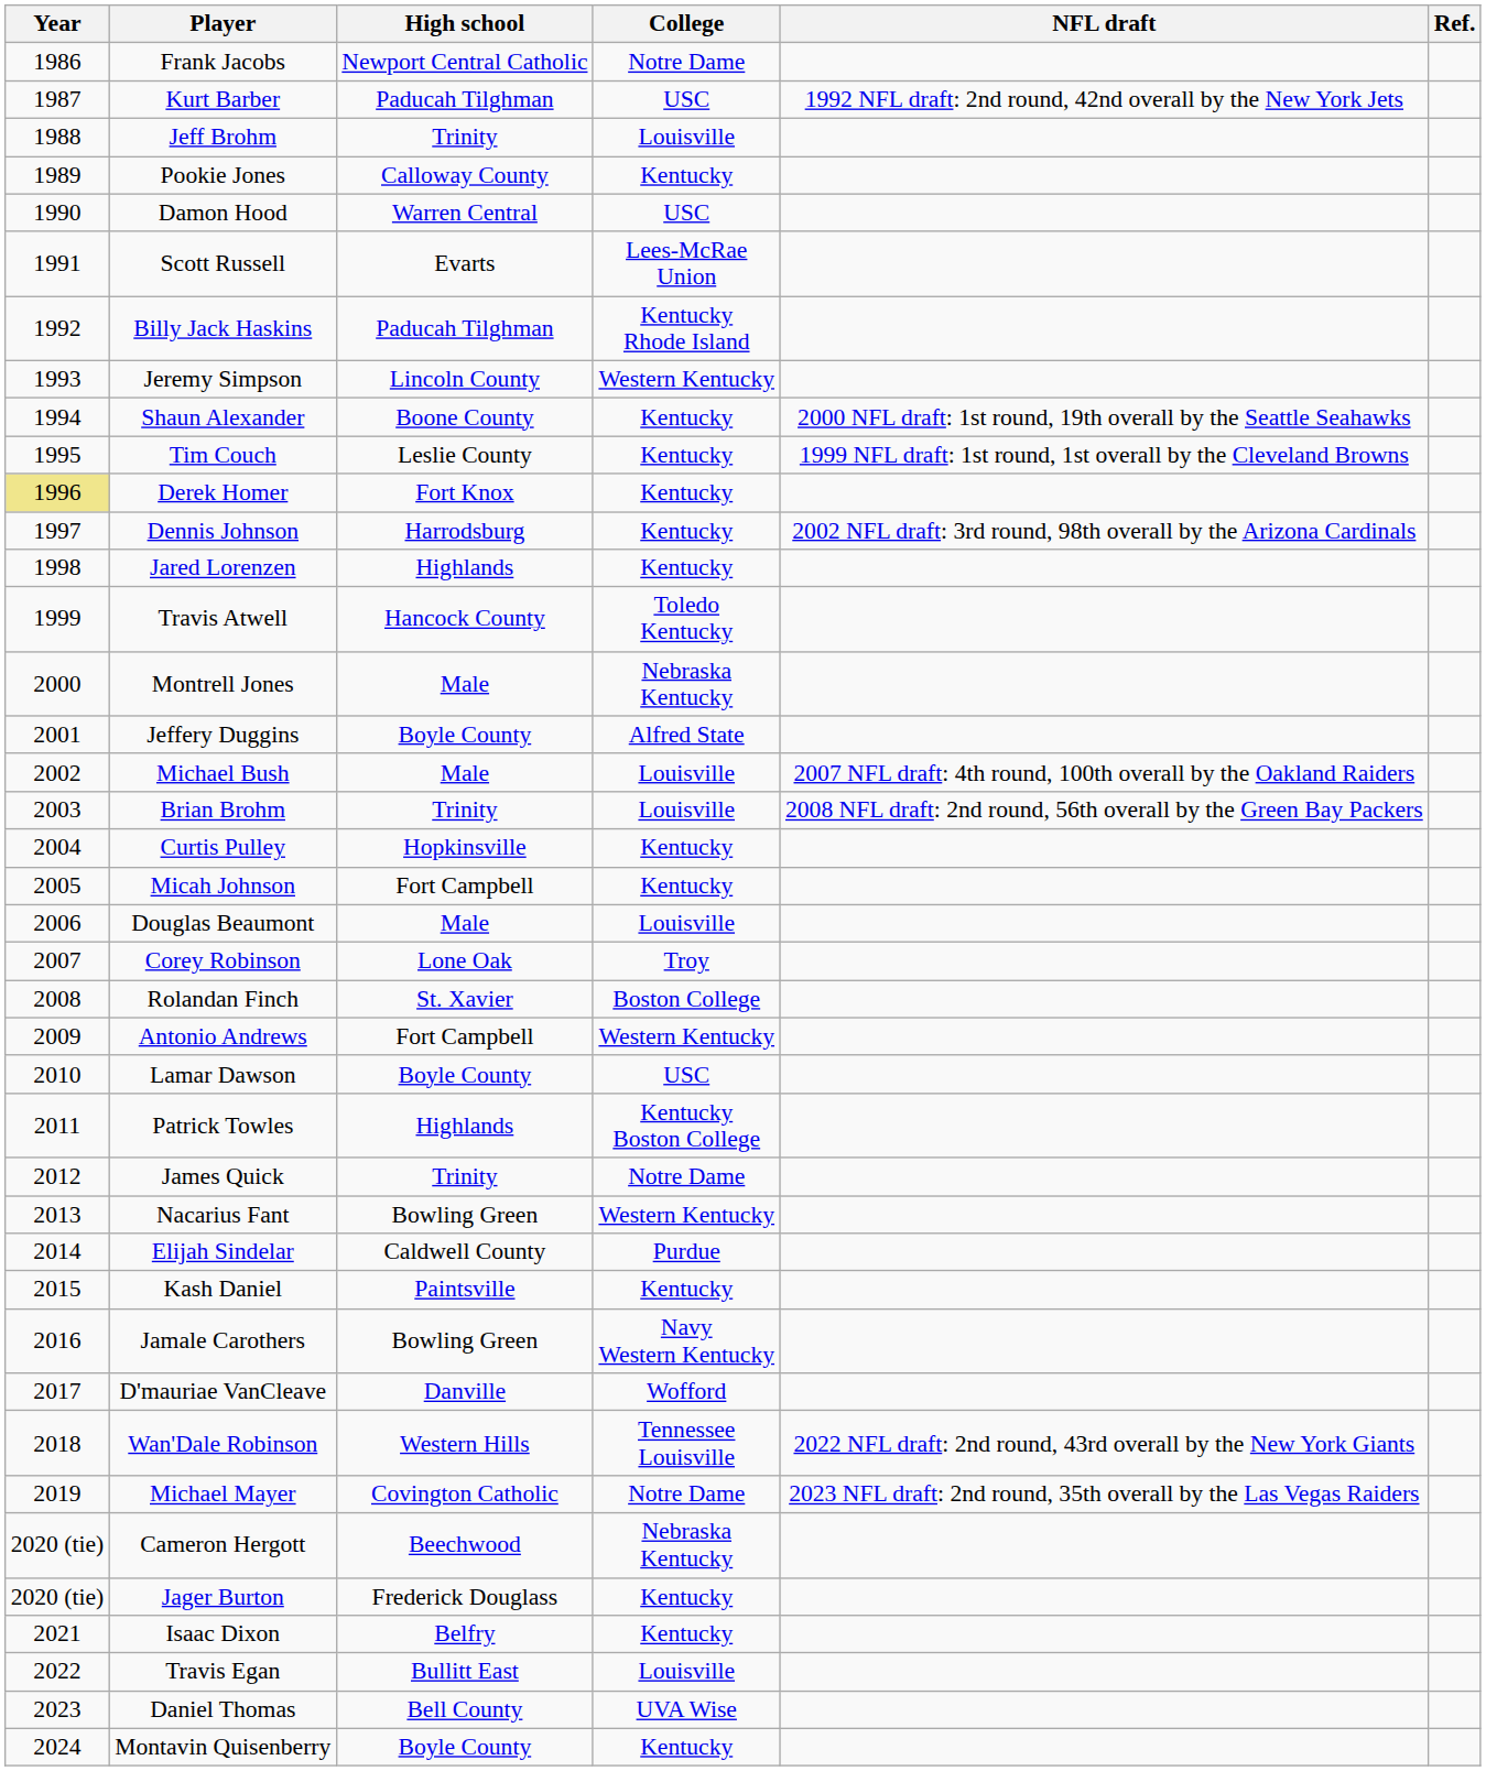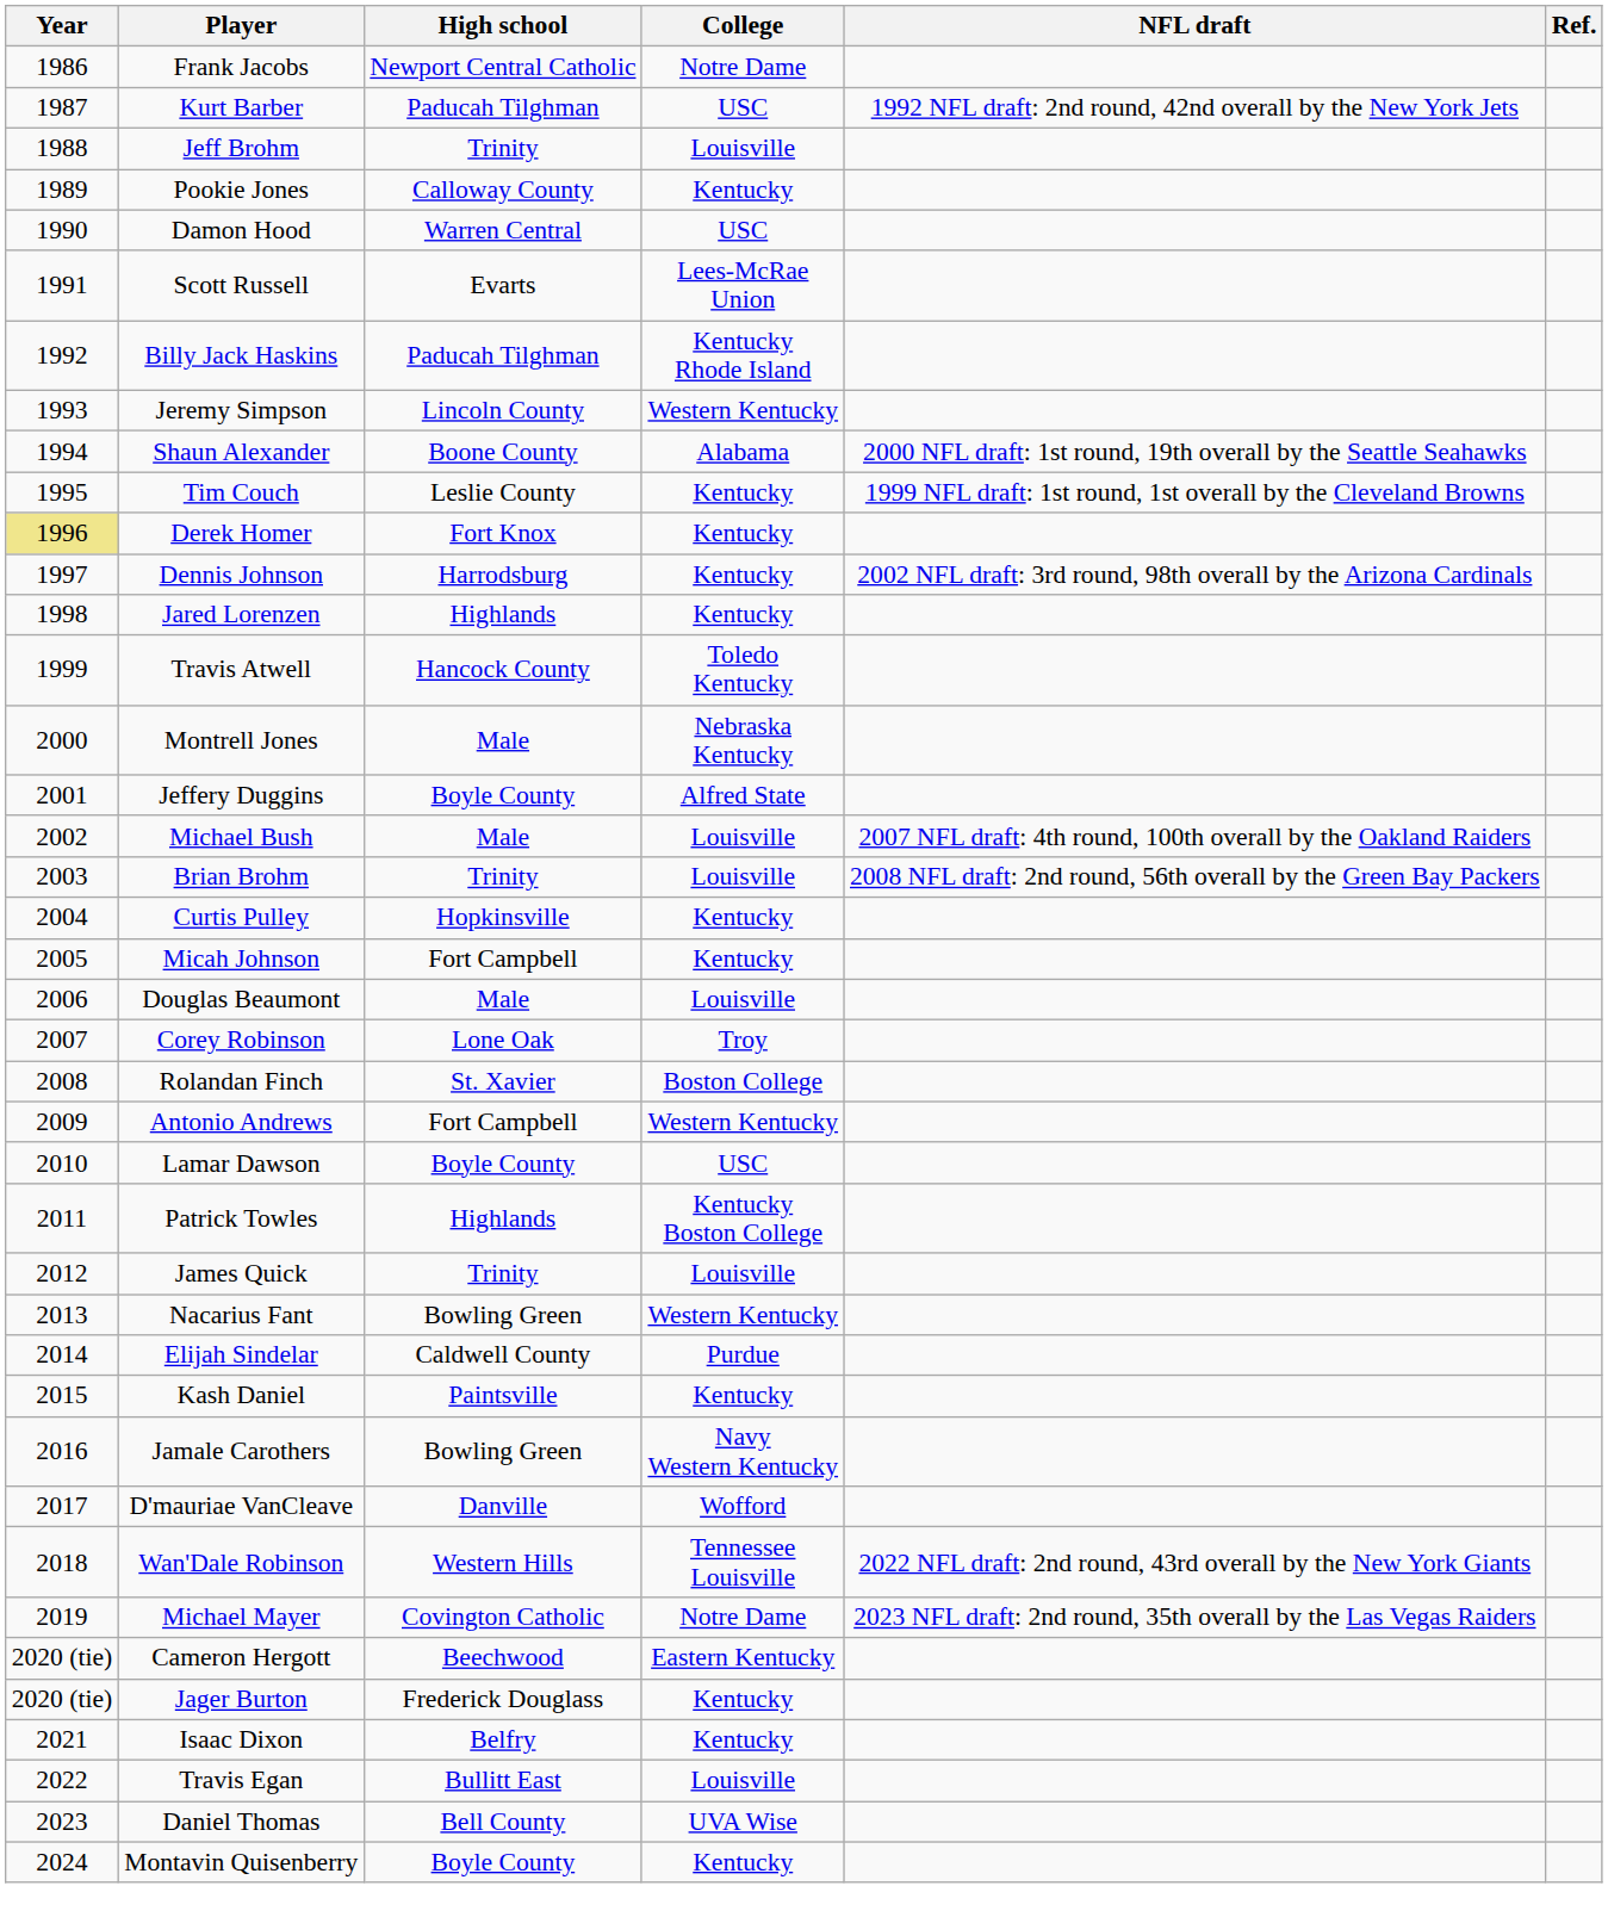Shaun Alexander | College: Kentucky -> Alabama
James Quick | College: Notre Dame -> Louisville
Cameron Hergott | College: Nebraska Kentucky -> Eastern Kentucky
